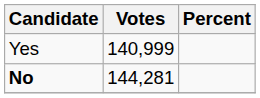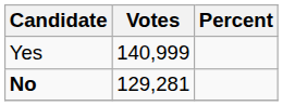No | Votes: 144,281 -> 129,281
